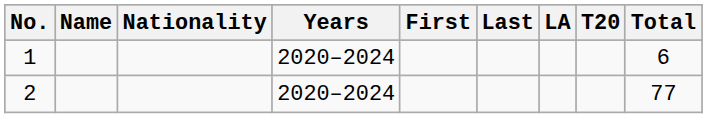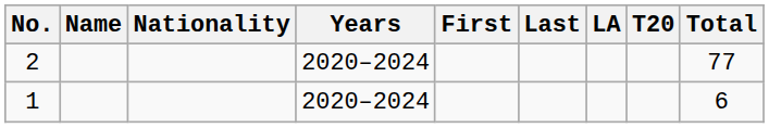rows swapped: 1 <-> 2
